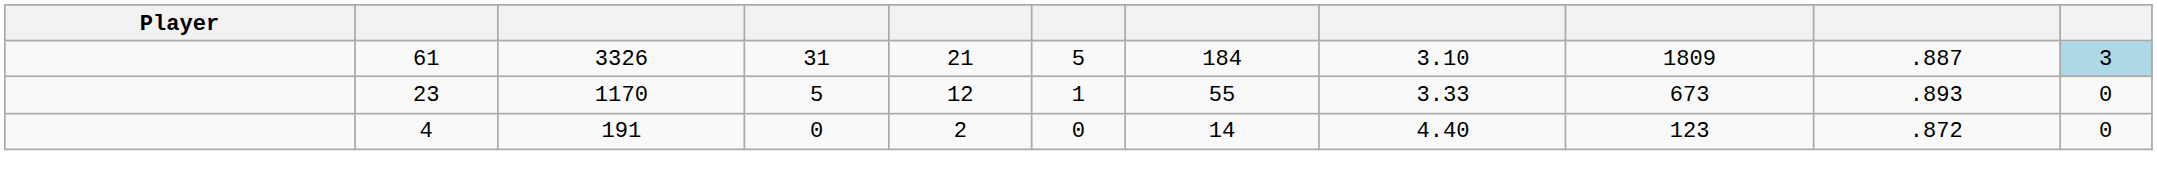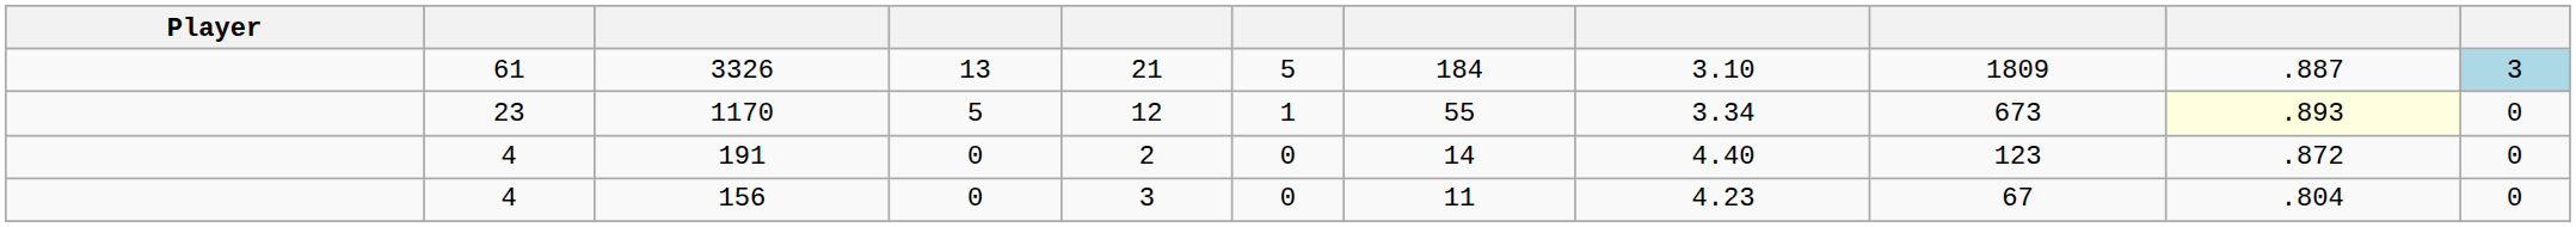3326 | column 4: 31 -> 13
1170 | column 8: 3.33 -> 3.34
1170 | column 10: no background -> lightyellow background
+ row: 4 | 156 | 0 | 3 | 0 | 11 | 4.23 | 67 | .804 | 0
